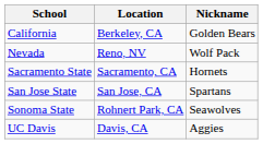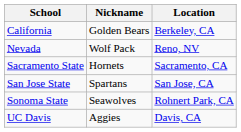columns swapped: Nickname <-> Location
